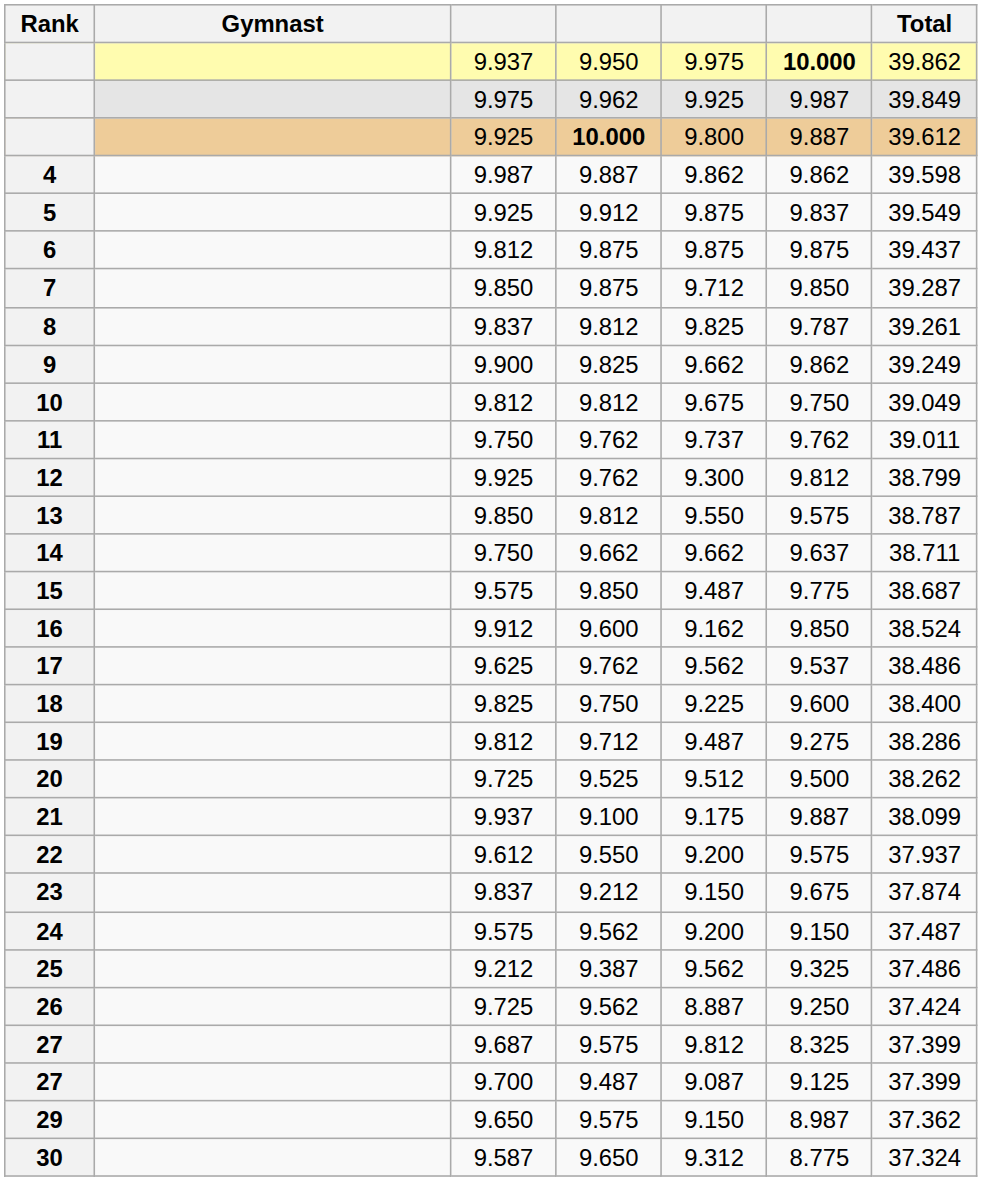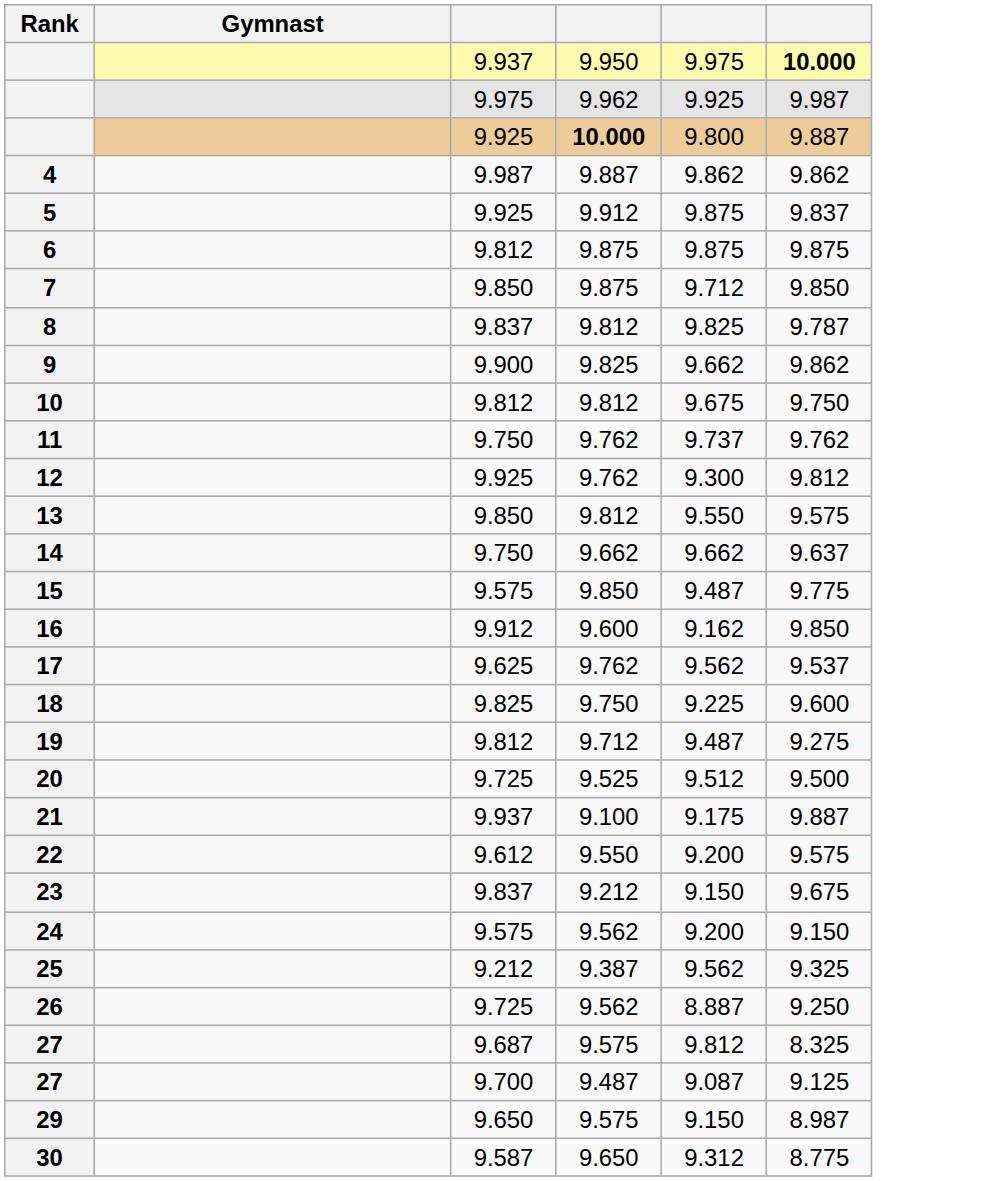- column: Total | 39.862 | 39.849 | 39.612 | 39.598 | 39.549 | 39.437 | 39.287 | 39.261 | 39.249 | 39.049 | 39.011 | 38.799 | 38.787 | 38.711 | 38.687 | 38.524 | 38.486 | 38.400 | 38.286 | 38.262 | 38.099 | 37.937 | 37.874 | 37.487 | 37.486 | 37.424 | 37.399 | 37.399 | 37.362 | 37.324
